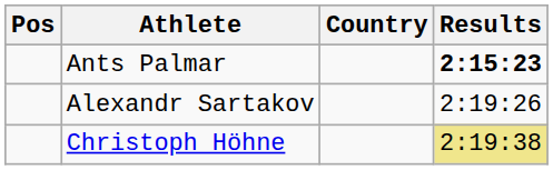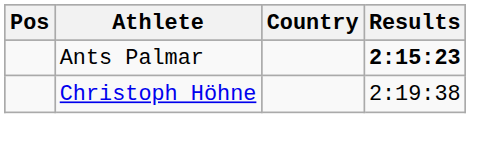- row: Alexandr Sartakov | 2:19:26
Christoph Höhne | Results: khaki background -> no background
